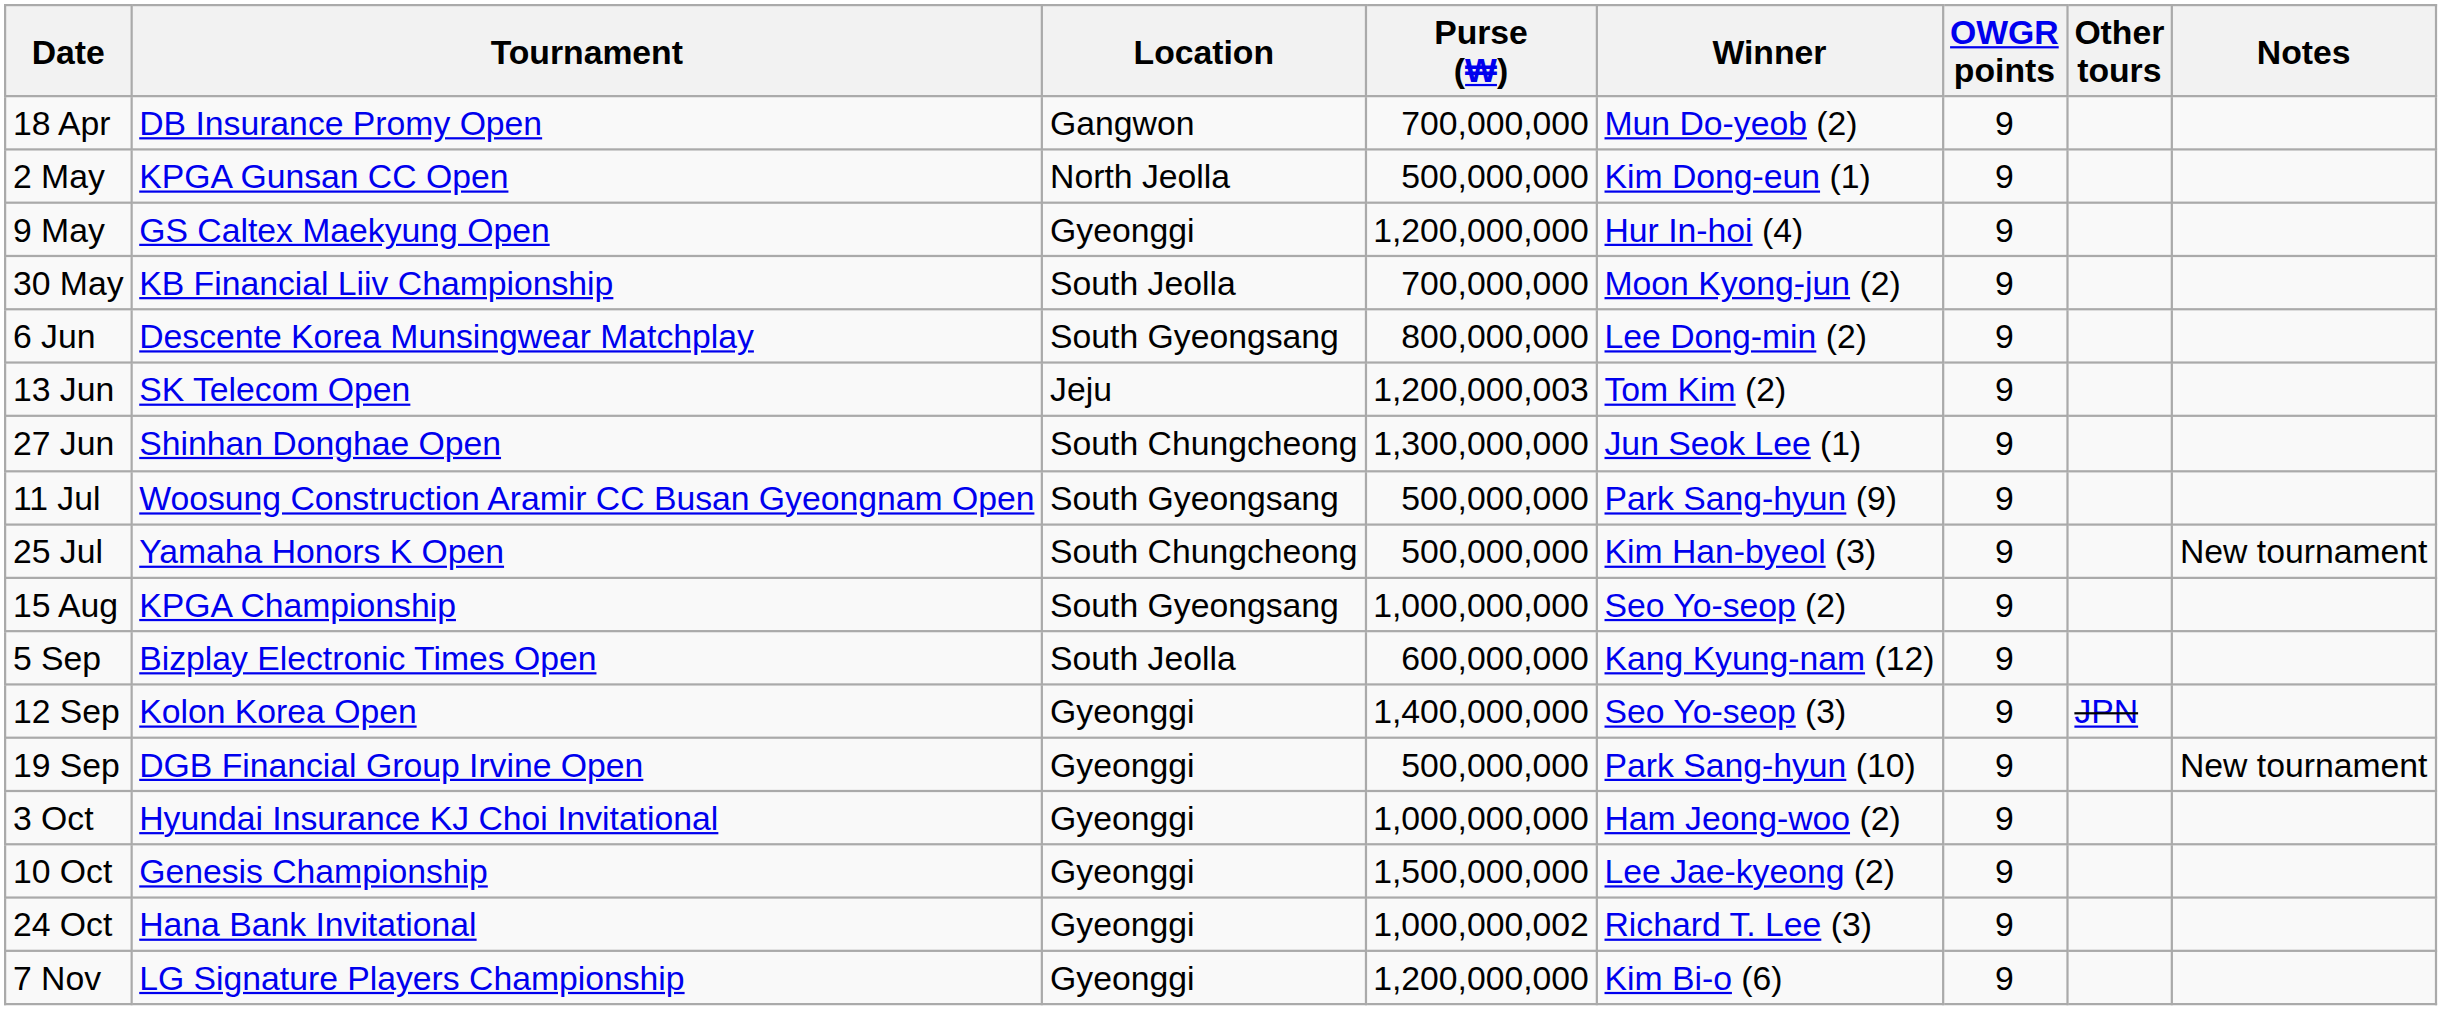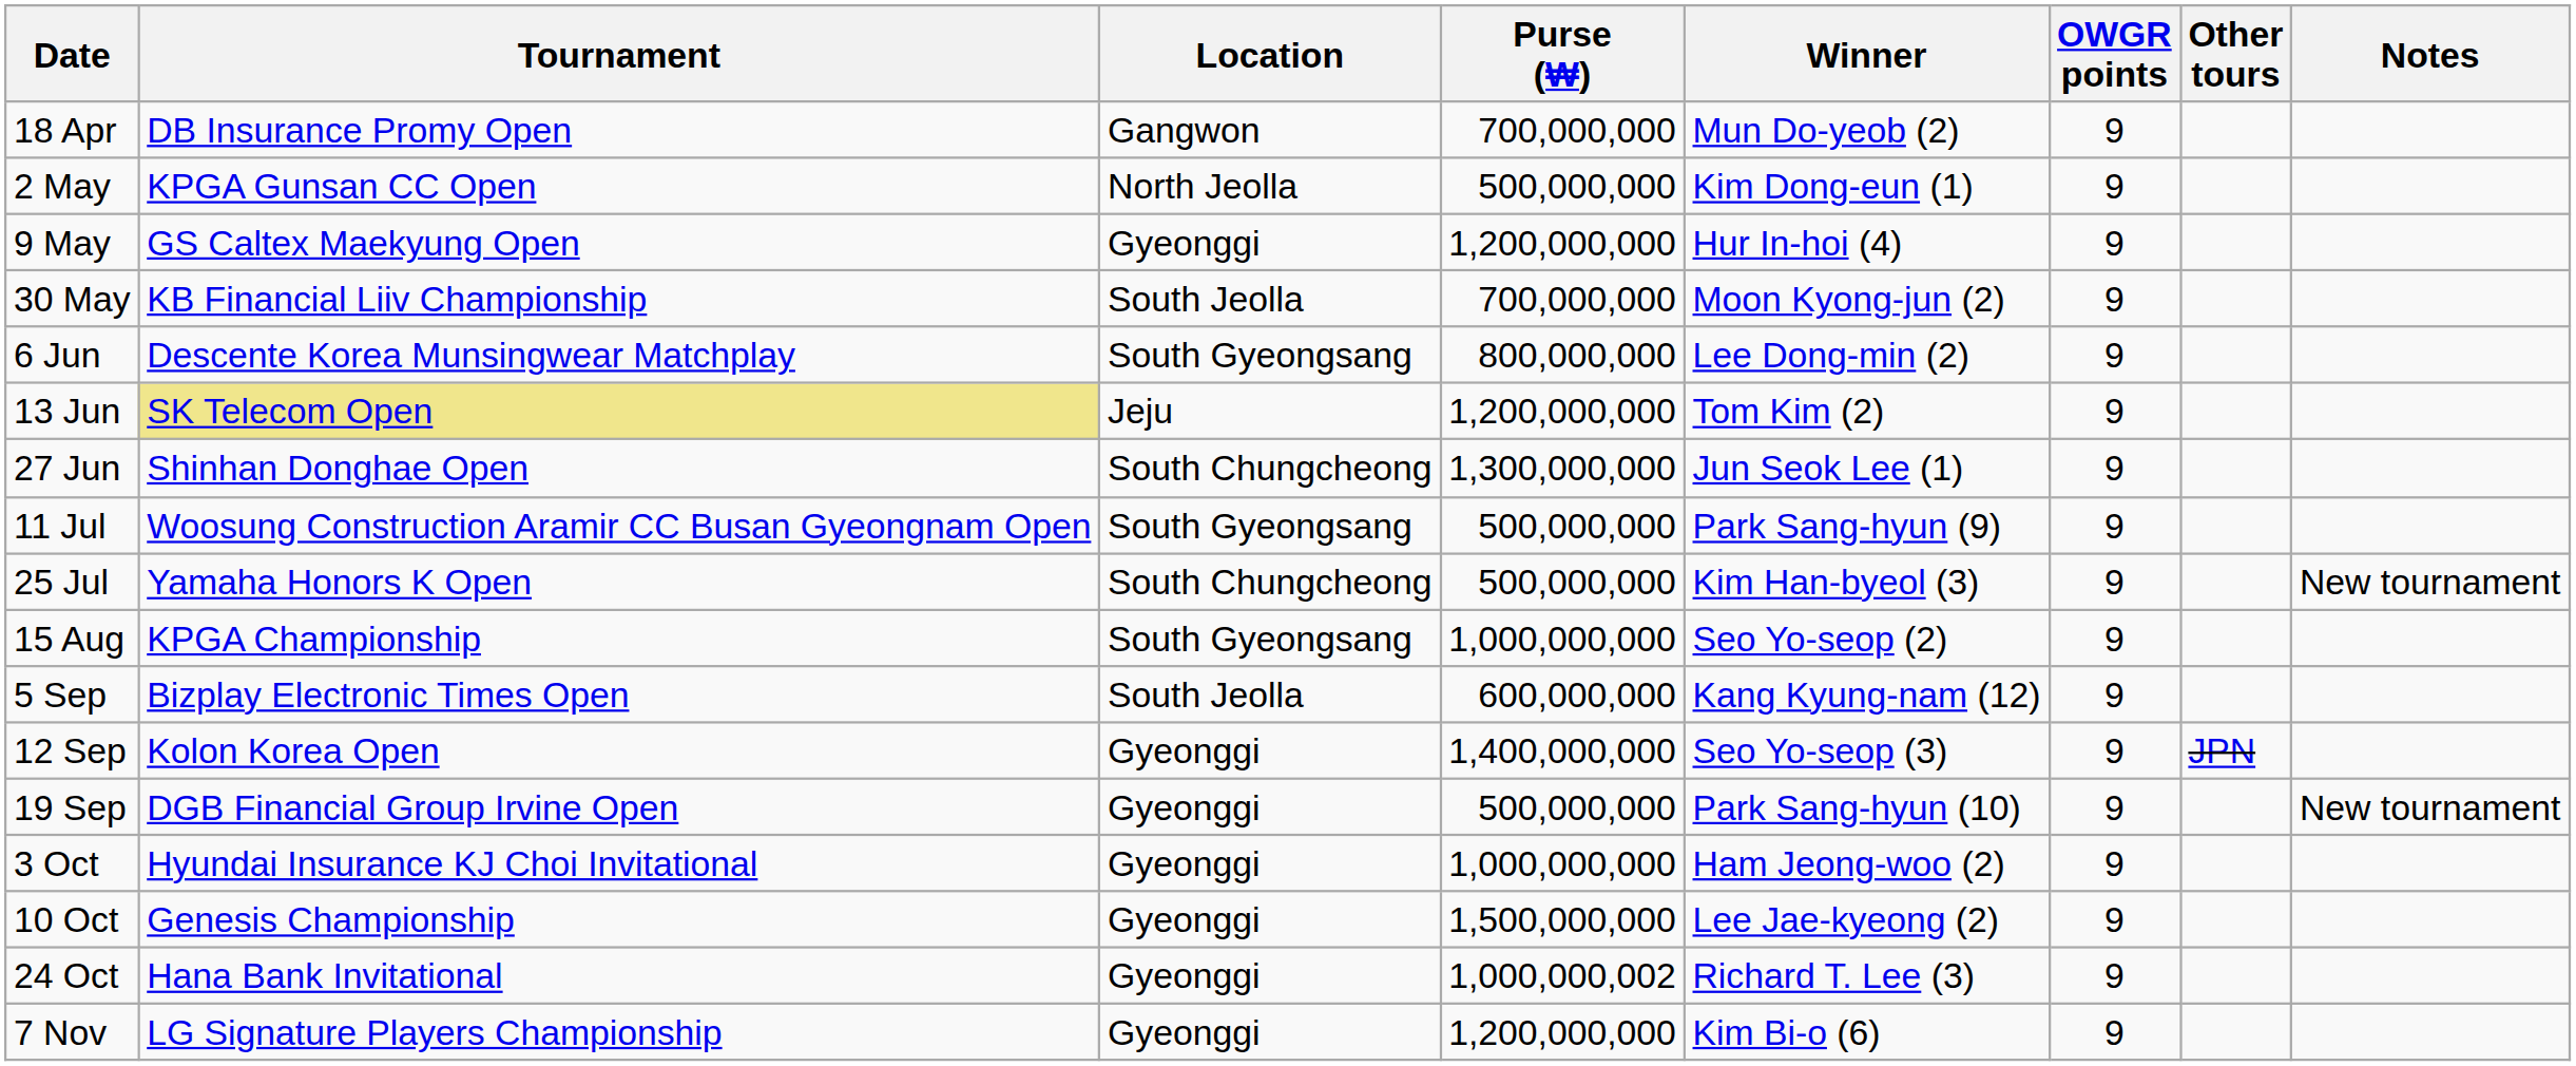13 Jun | Tournament: no background -> khaki background
13 Jun | Purse (₩): 1,200,000,003 -> 1,200,000,000
